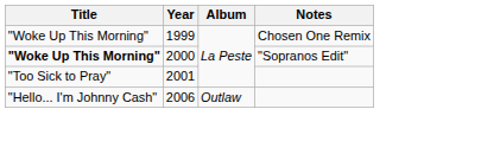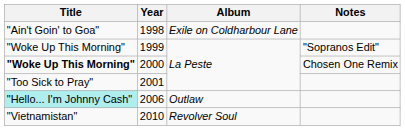+ row: "Ain't Goin' to Goa" | 1998 | Exile on Coldharbour Lane
1999 | Notes: Chosen One Remix -> "Sopranos Edit"
2000 | Notes: "Sopranos Edit" -> Chosen One Remix
2006 | Title: no background -> paleturquoise background
+ row: "Vietnamistan" | 2010 | Revolver Soul
